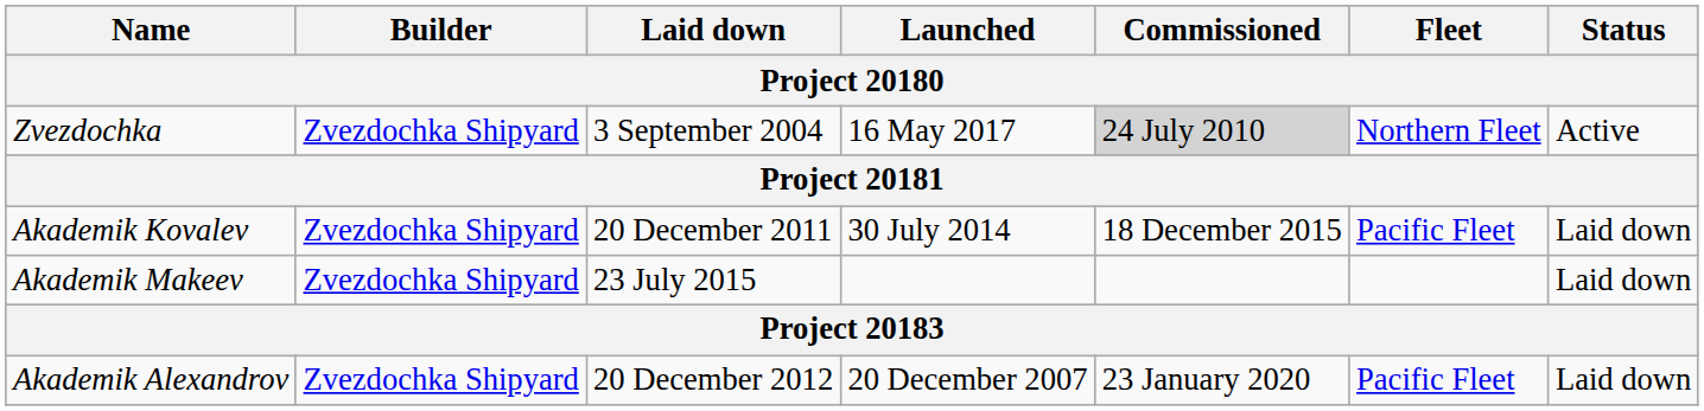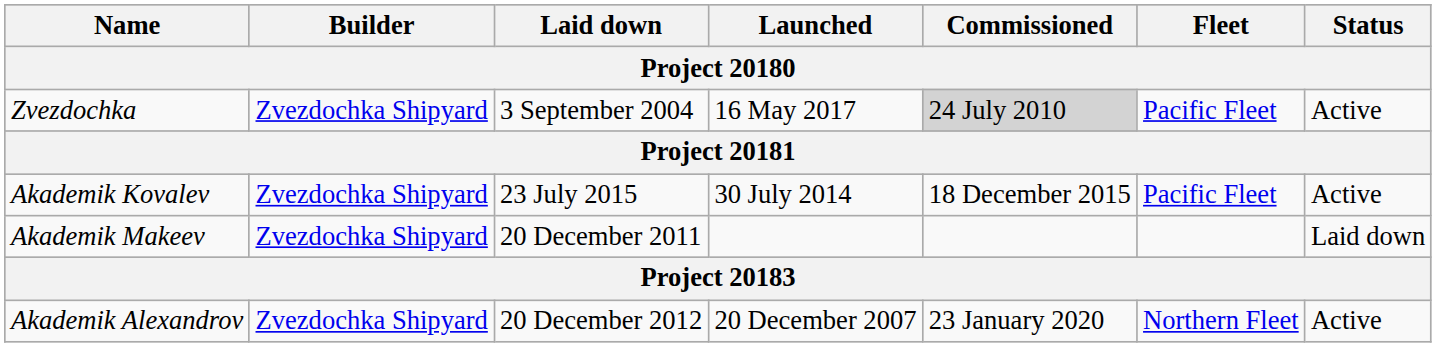Zvezdochka | Fleet: Northern Fleet -> Pacific Fleet
Akademik Kovalev | Laid down: 20 December 2011 -> 23 July 2015
Akademik Kovalev | Status: Laid down -> Active
Akademik Makeev | Laid down: 23 July 2015 -> 20 December 2011
Akademik Alexandrov | Fleet: Pacific Fleet -> Northern Fleet
Akademik Alexandrov | Status: Laid down -> Active
